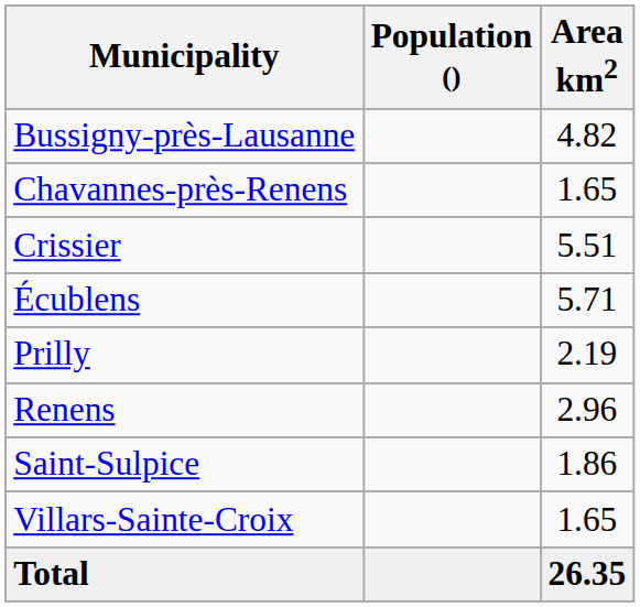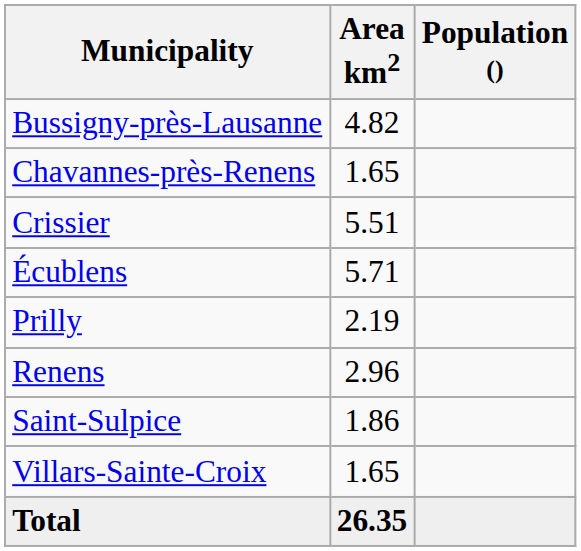columns swapped: Population () <-> Area km2
